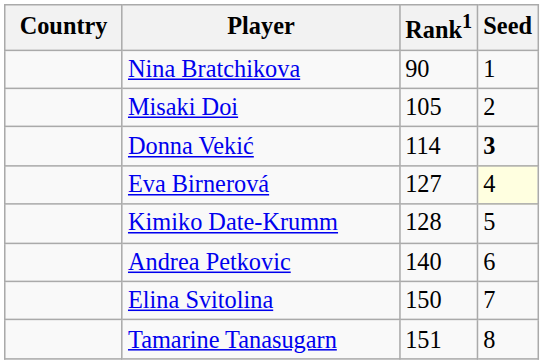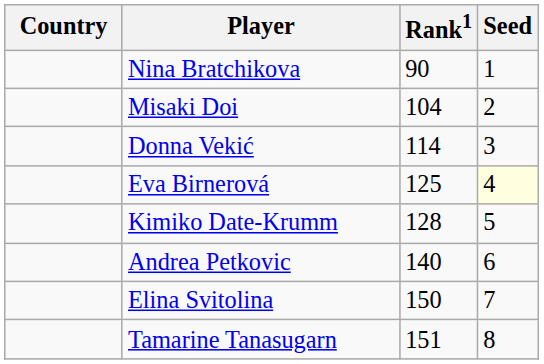Misaki Doi | Rank1: 105 -> 104
Donna Vekić | Seed: bold -> normal
Eva Birnerová | Rank1: 127 -> 125
